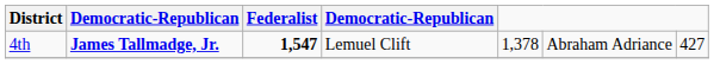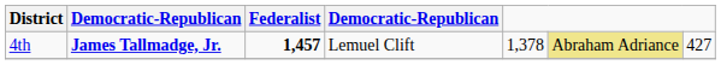4th | Federalist: 1,547 -> 1,457
4th | column 6: no background -> khaki background
